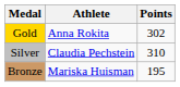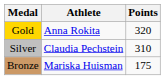Gold | Points: 302 -> 320
Bronze | Points: 195 -> 175
